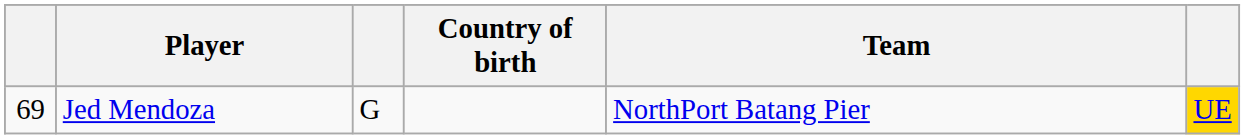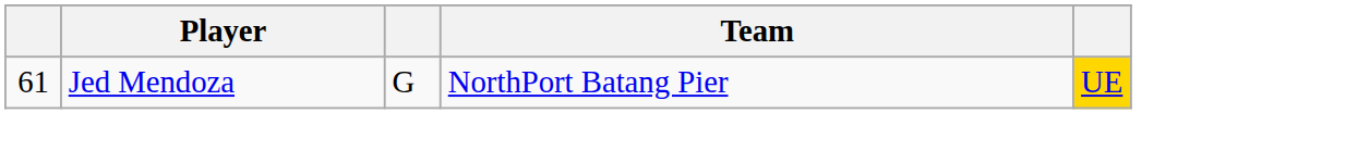- column: Country of birth
Jed Mendoza | column 1: 69 -> 61
